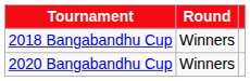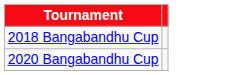- column: Round | Winners | Winners
